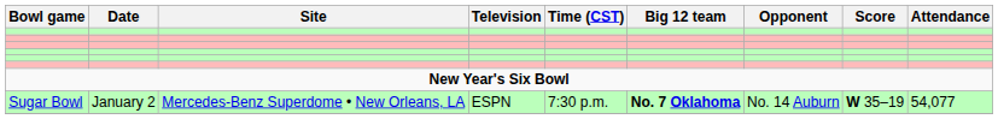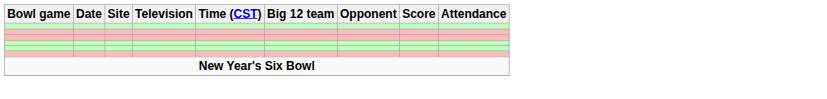- row: Sugar Bowl | January 2 | Mercedes-Benz Superdome • New Orleans, LA | ESPN | 7:30 p.m. | No. 7 Oklahoma | No. 14 Auburn | W 35–19 | 54,077
